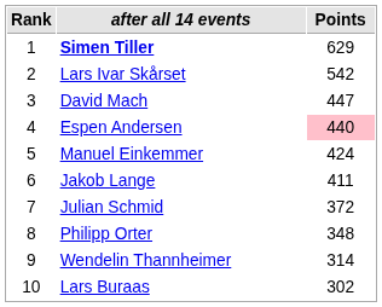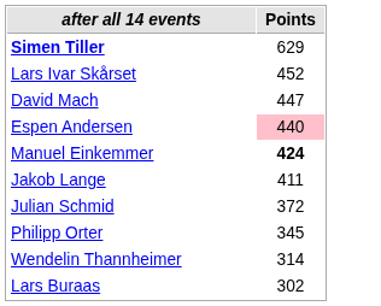- column: Rank | 1 | 2 | 3 | 4 | 5 | 6 | 7 | 8 | 9 | 10
Lars Ivar Skårset | Points: 542 -> 452
Manuel Einkemmer | Points: normal -> bold
Philipp Orter | Points: 348 -> 345
